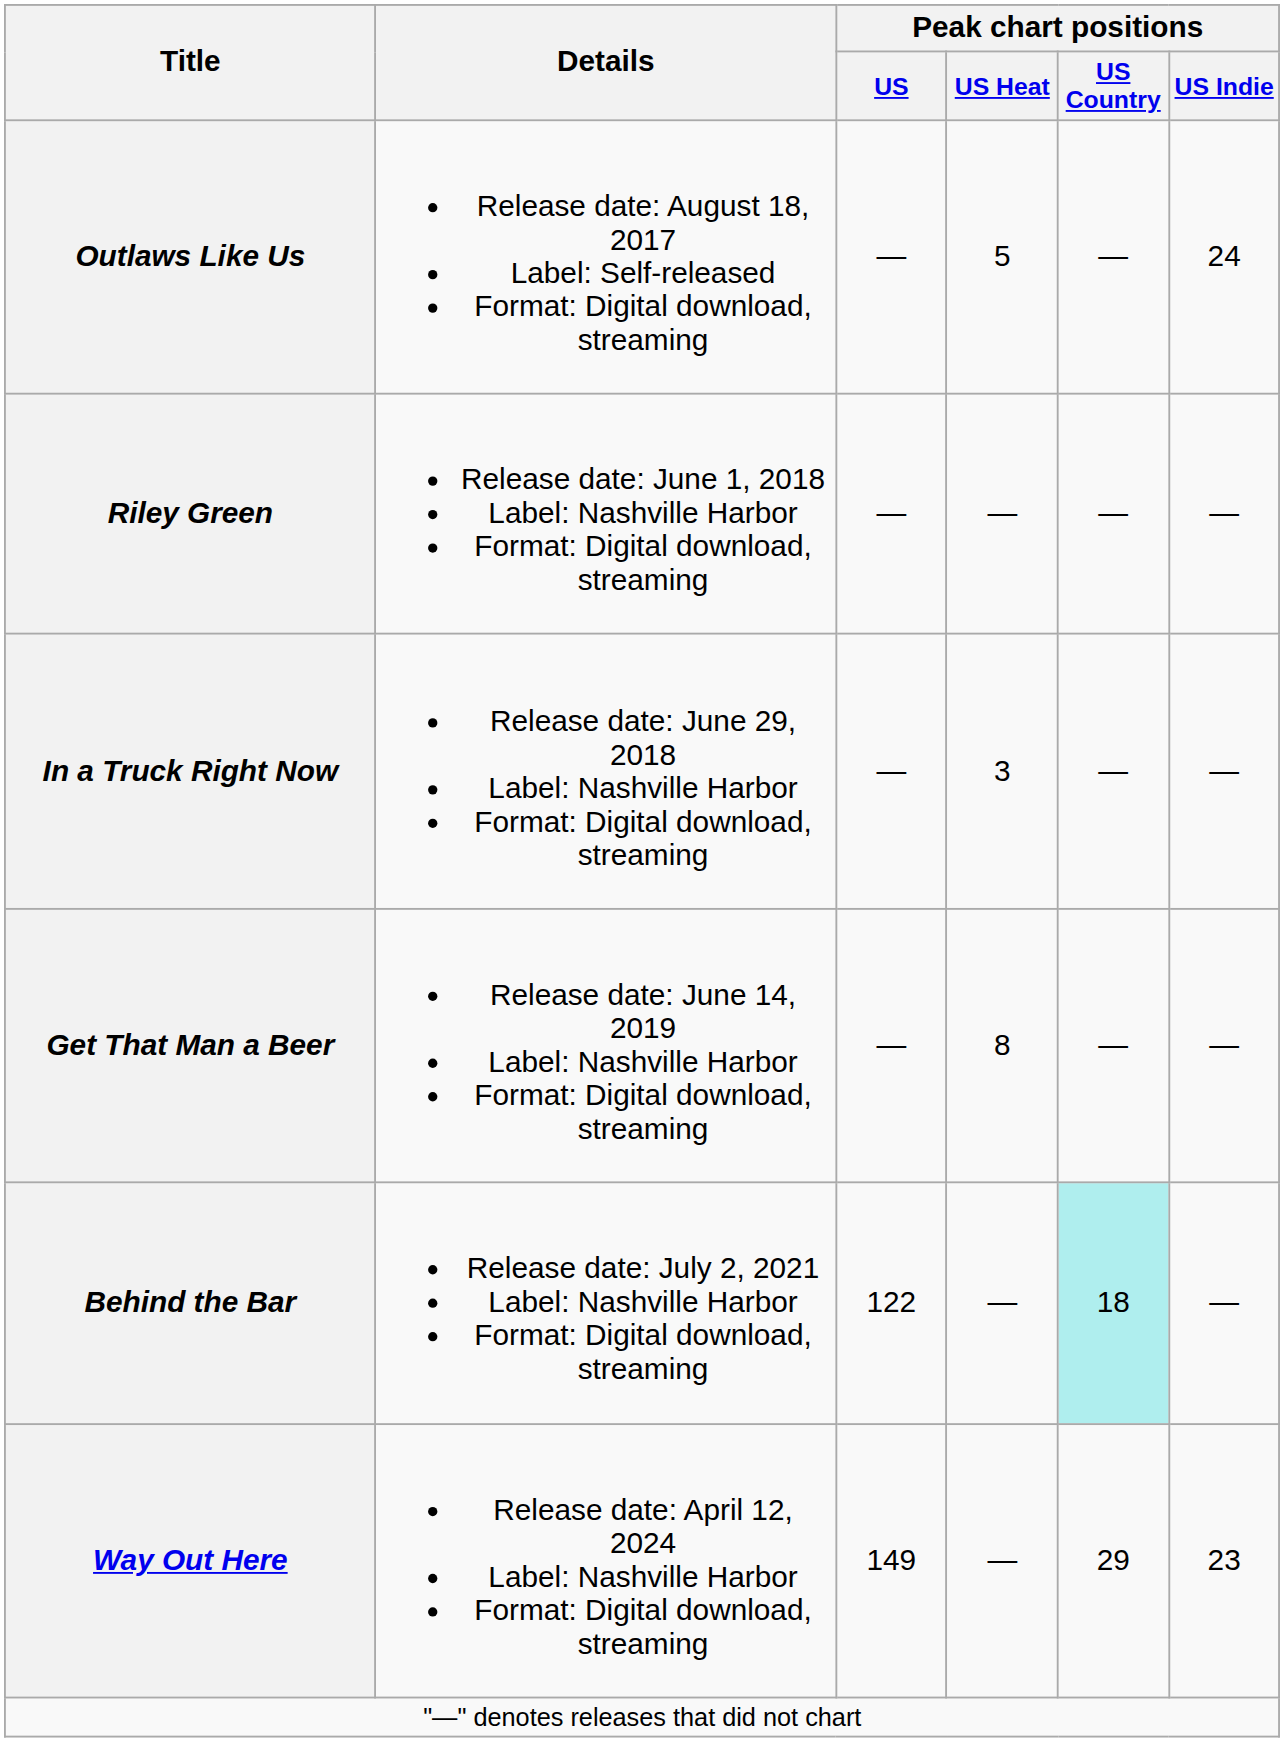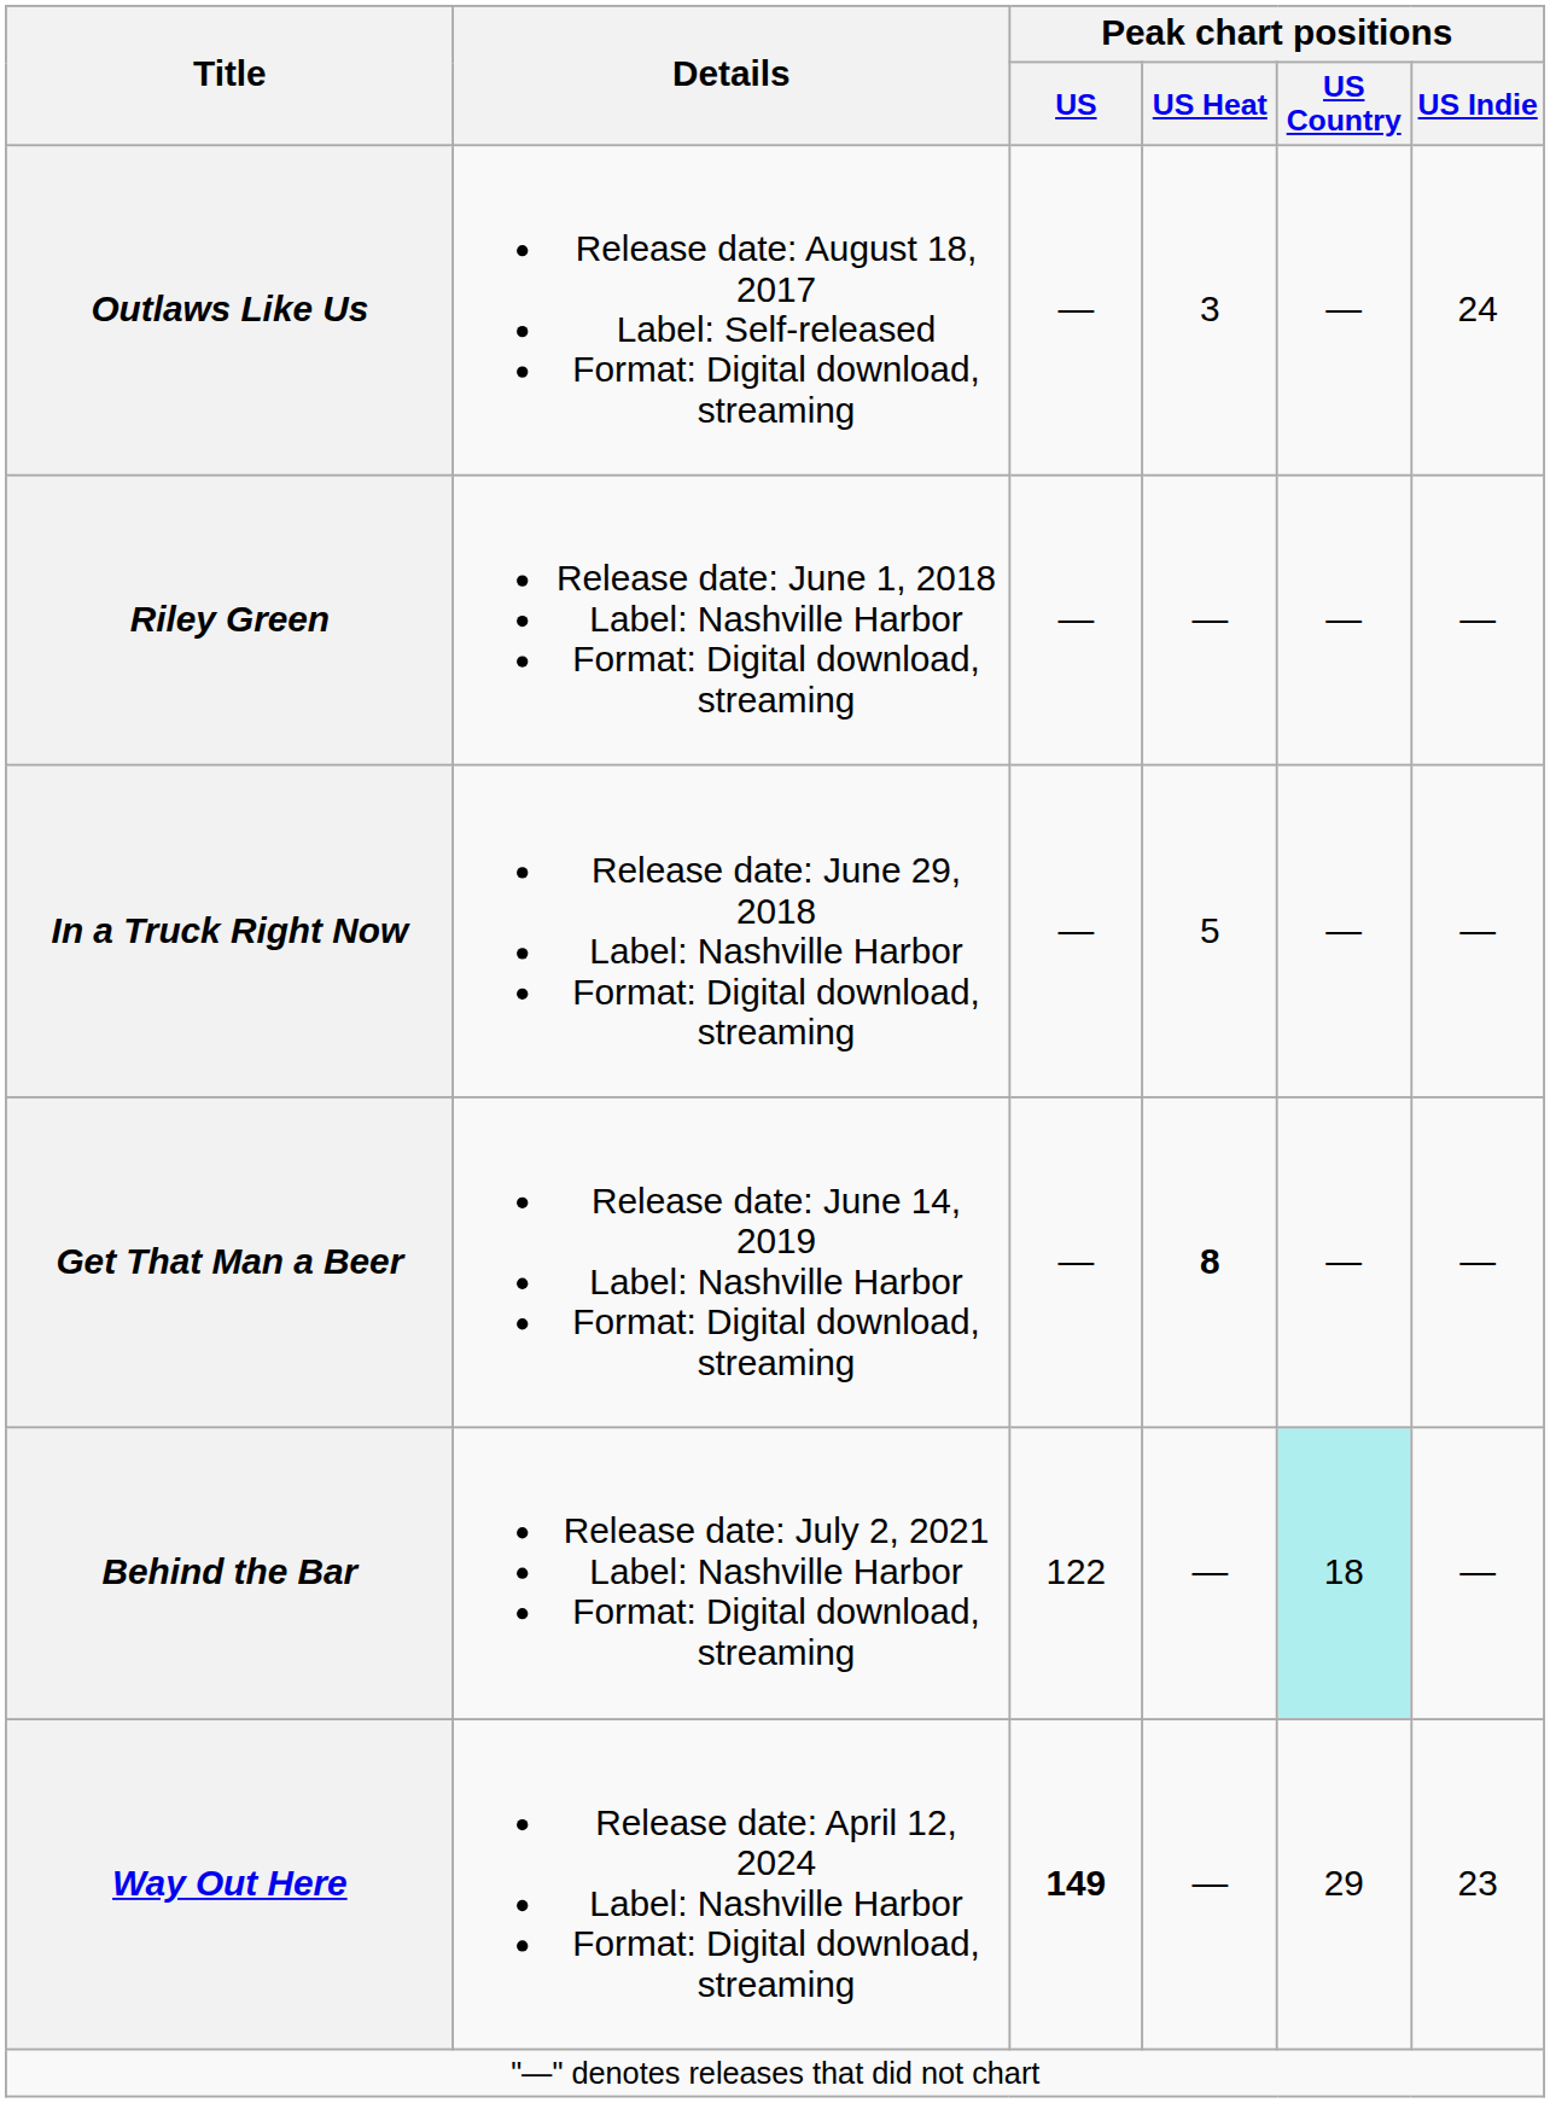Outlaws Like Us | Peak chart positions / US Heat: 5 -> 3
In a Truck Right Now | Peak chart positions / US Heat: 3 -> 5
Get That Man a Beer | Peak chart positions / US Heat: normal -> bold
Way Out Here | Peak chart positions / US: normal -> bold
